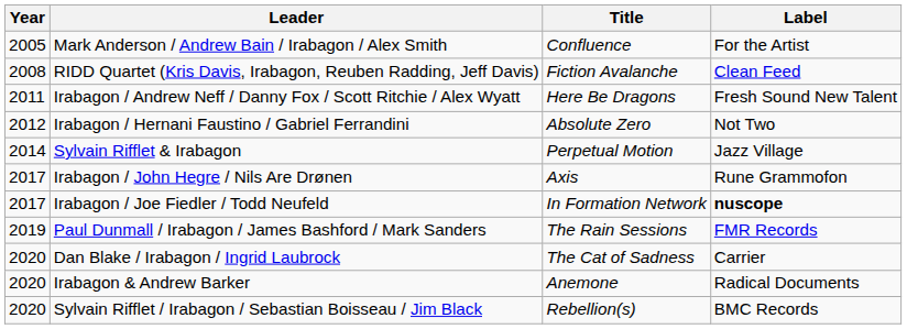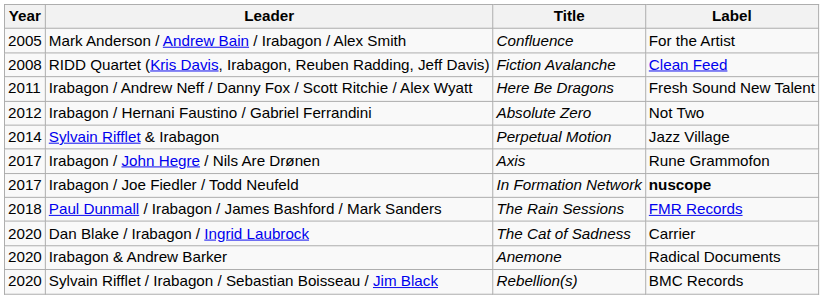Paul Dunmall / Irabagon / James Bashford / Mark Sanders | Year: 2019 -> 2018
